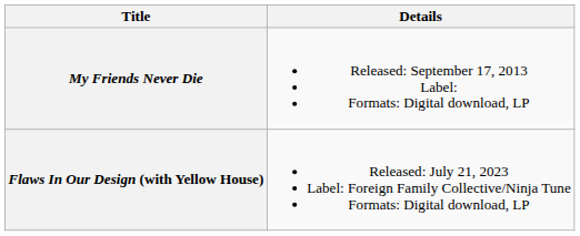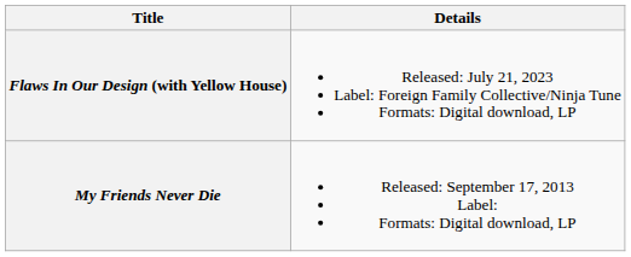rows swapped: My Friends Never Die <-> Flaws In Our Design (with Yellow House)
